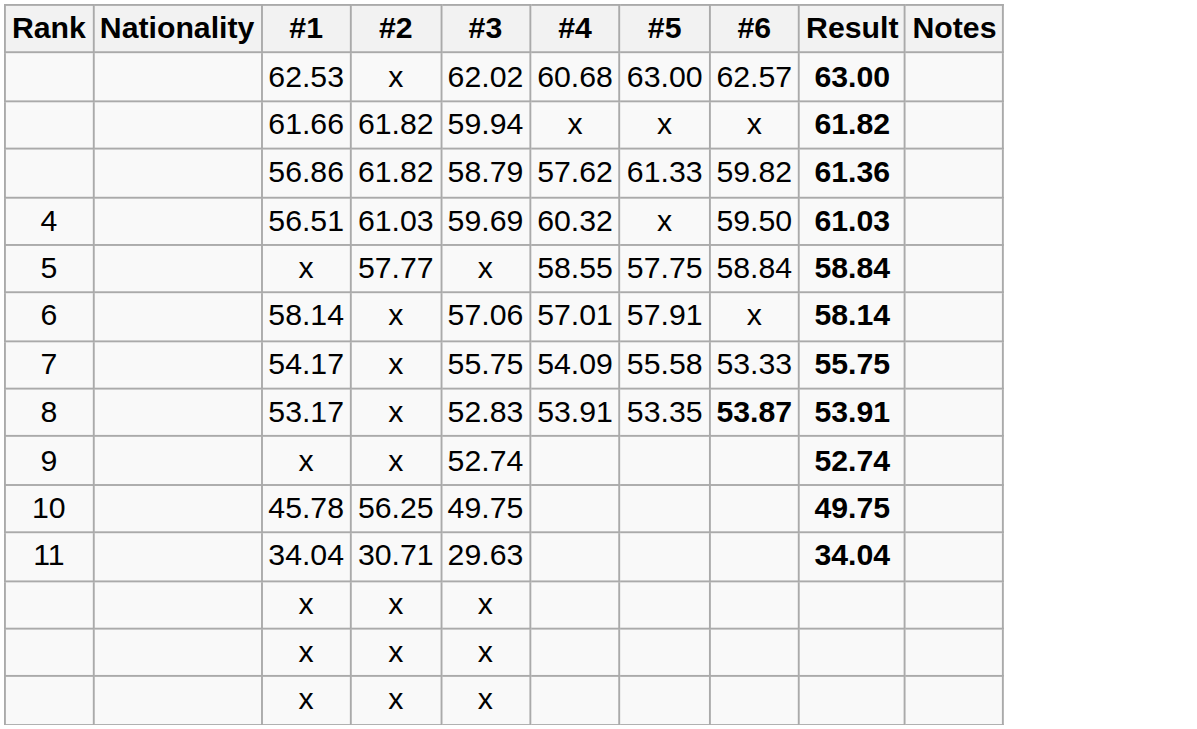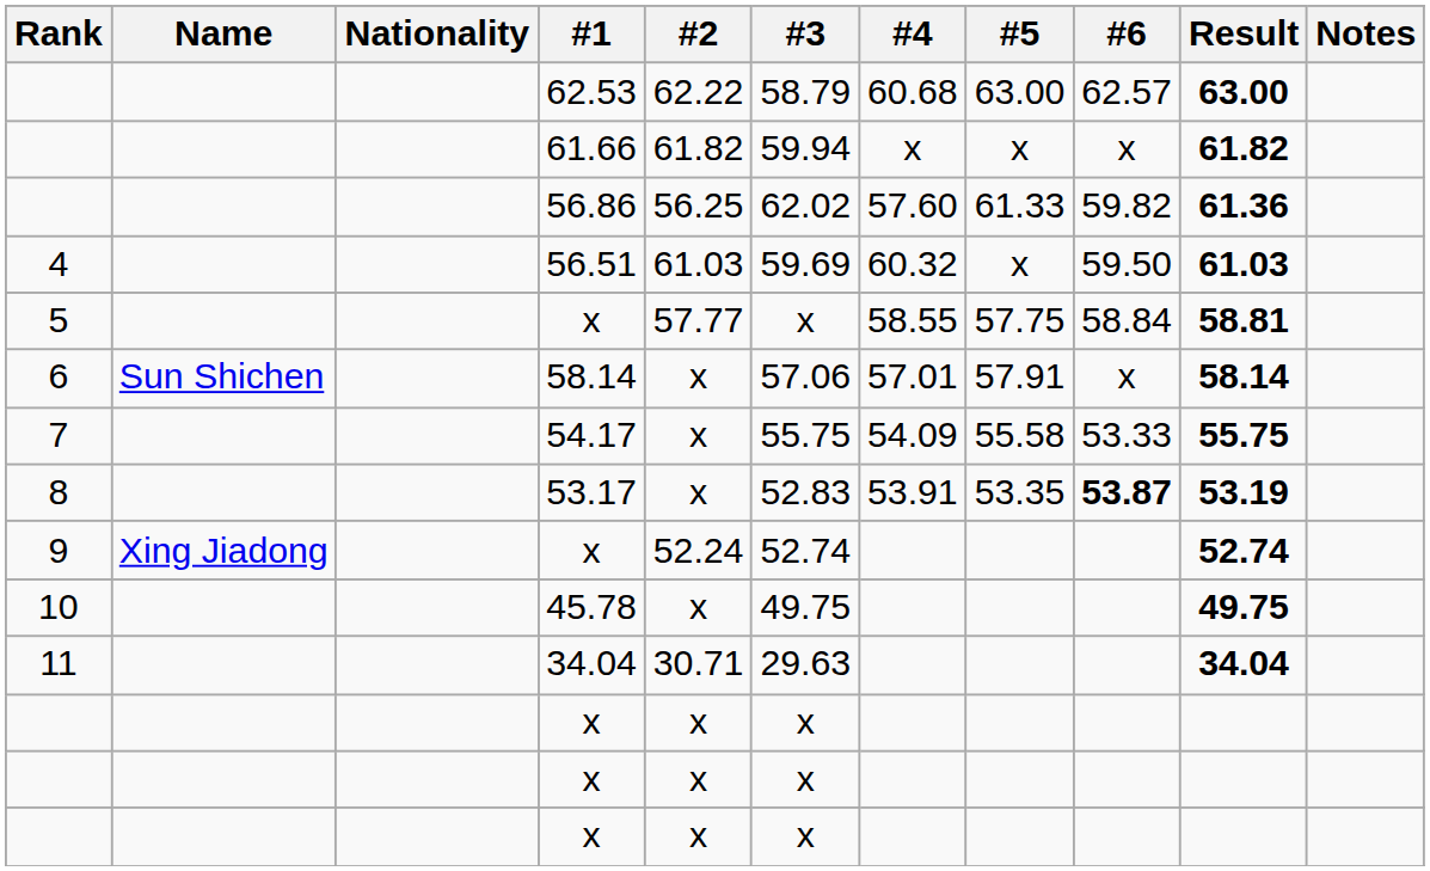+ column: Name | Sun Shichen | Xing Jiadong
62.53 | #2: x -> 62.22
62.53 | #3: 62.02 -> 58.79
56.86 | #2: 61.82 -> 56.25
56.86 | #3: 58.79 -> 62.02
56.86 | #4: 57.62 -> 57.60
5 / x | Result: 58.84 -> 58.81
53.17 | Result: 53.91 -> 53.19
9 / x | #2: x -> 52.24
45.78 | #2: 56.25 -> x
